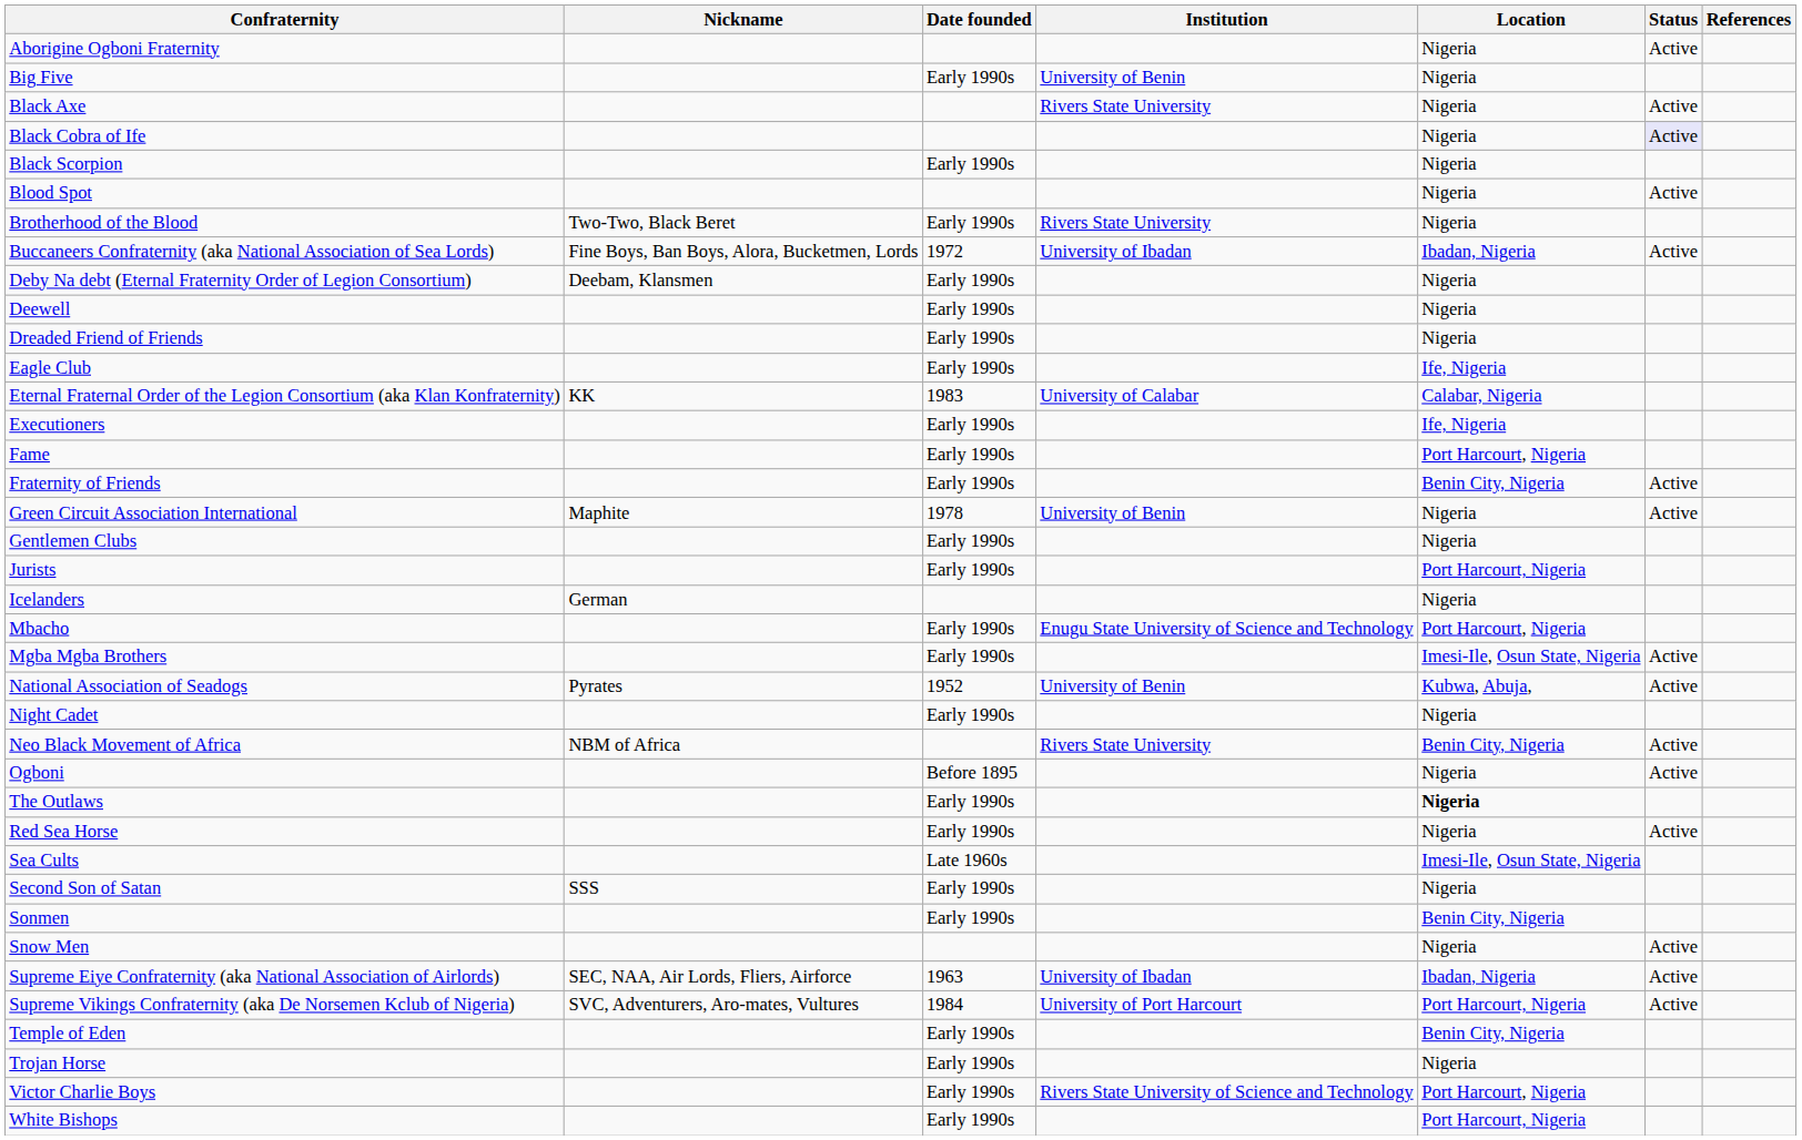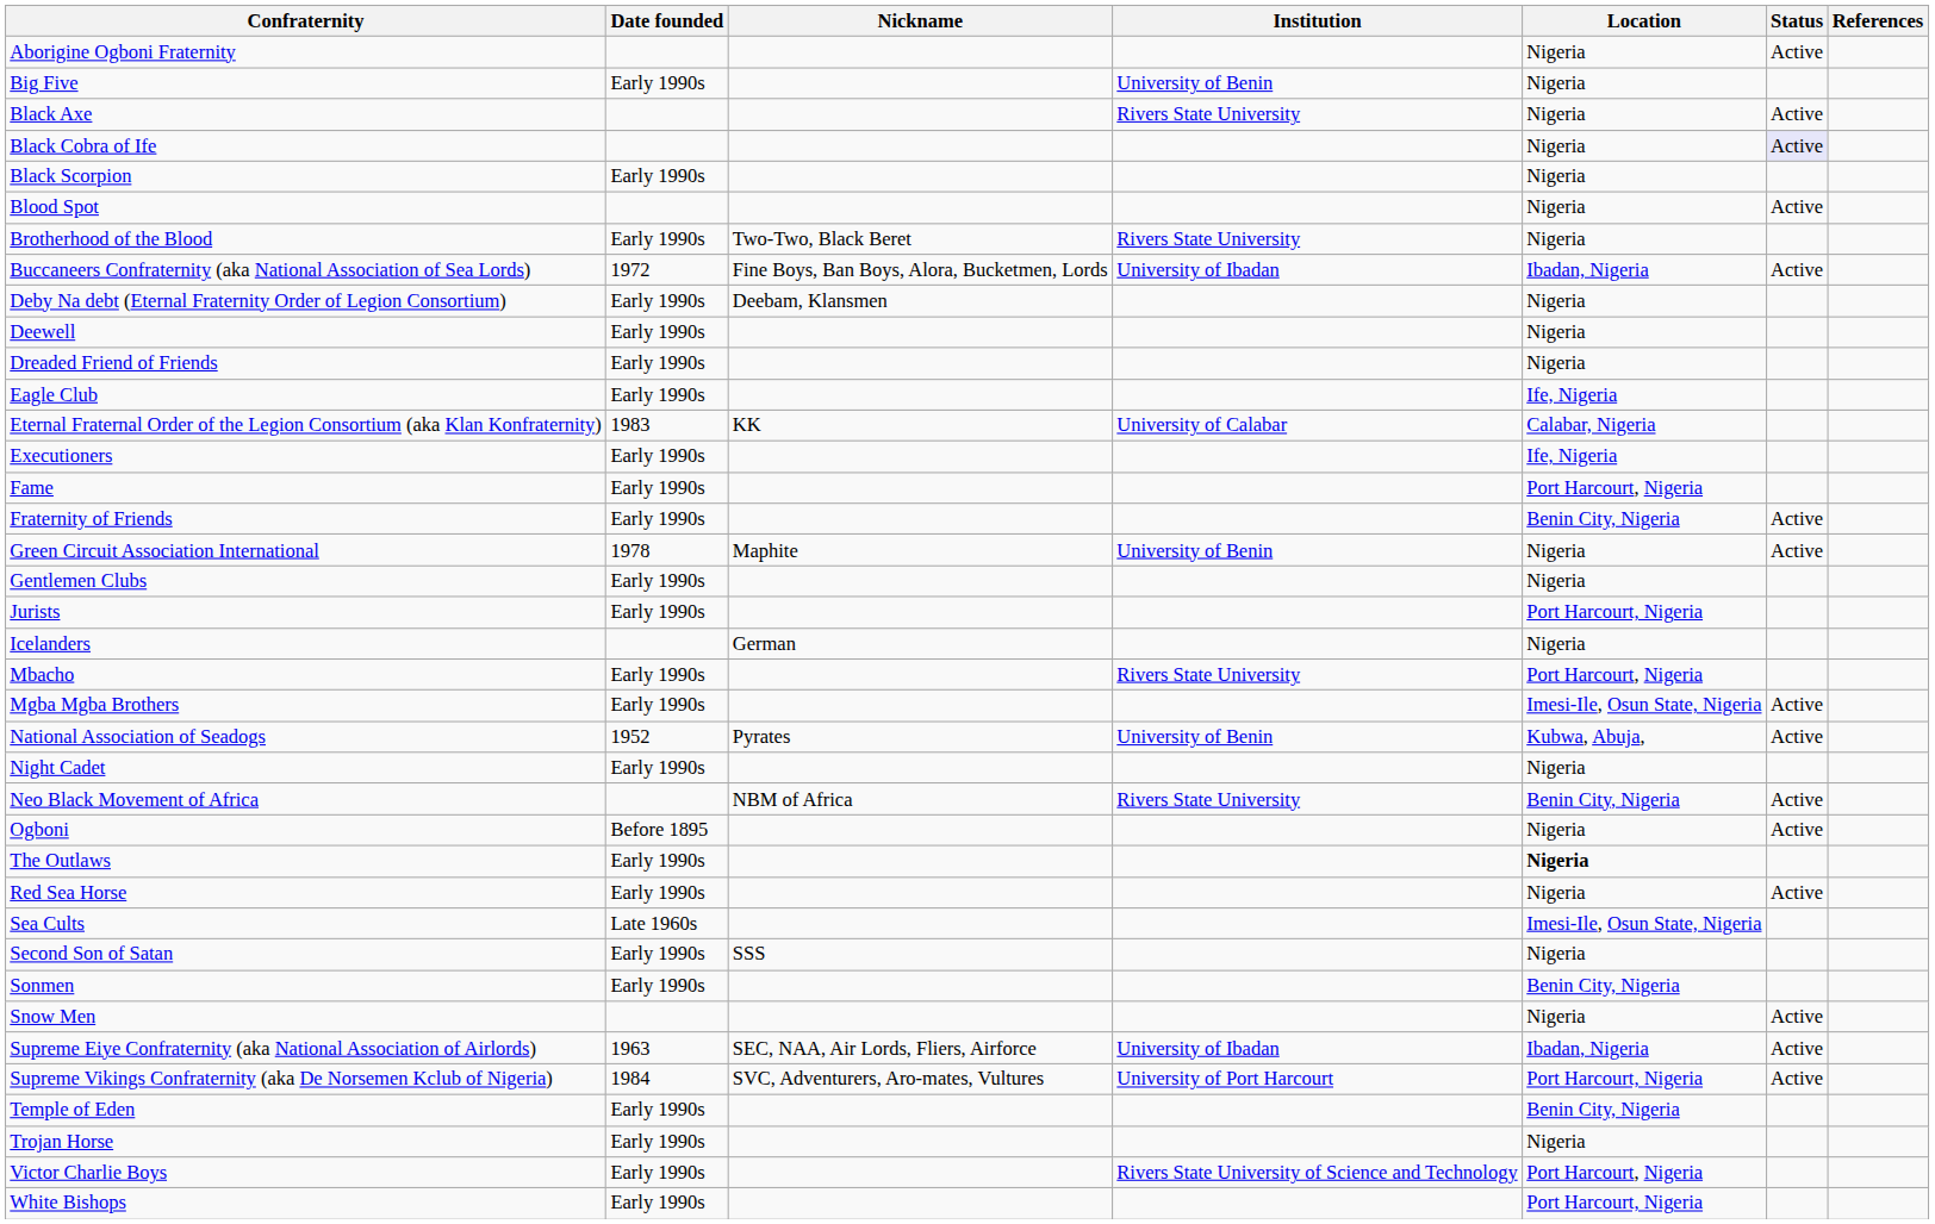columns swapped: Nickname <-> Date founded
Mbacho | Institution: Enugu State University of Science and Technology -> Rivers State University
